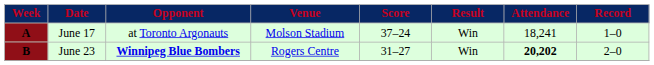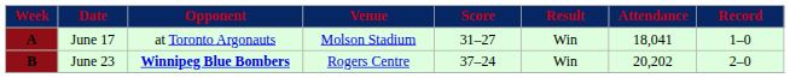June 17 | Score: 37–24 -> 31–27
June 17 | Attendance: 18,241 -> 18,041
June 23 | Score: 31–27 -> 37–24
June 23 | Attendance: bold -> normal
